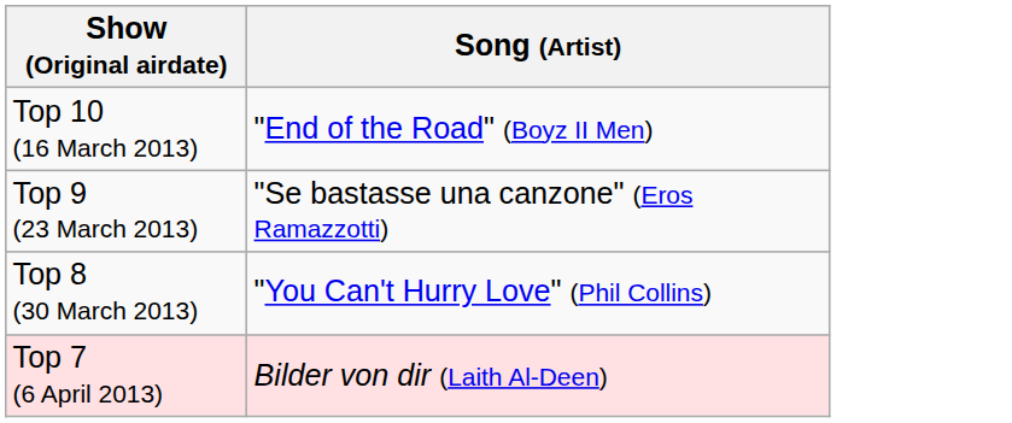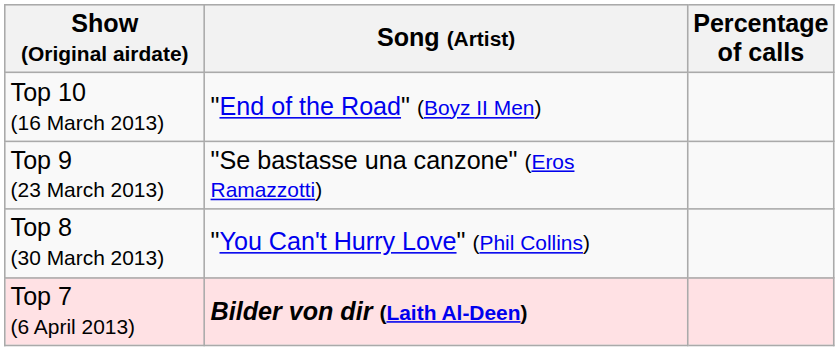+ column: Percentage of calls
Top 7 (6 April 2013) | Song (Artist): normal -> bold
